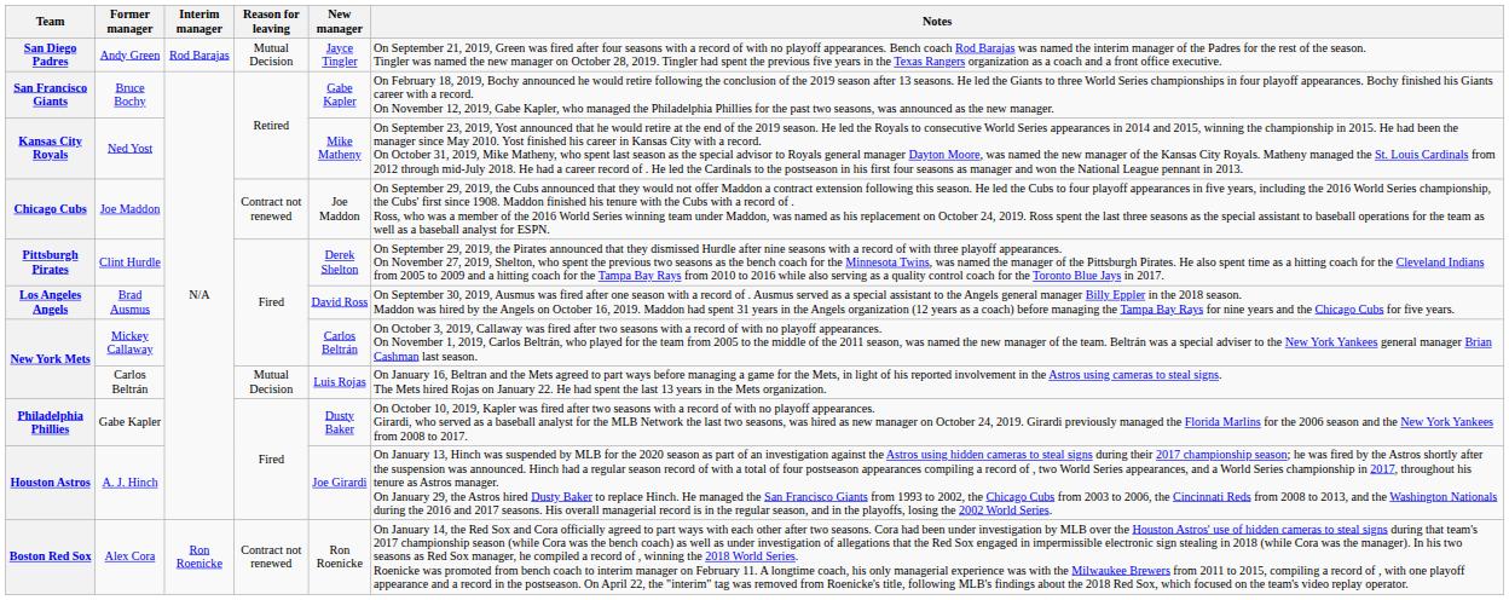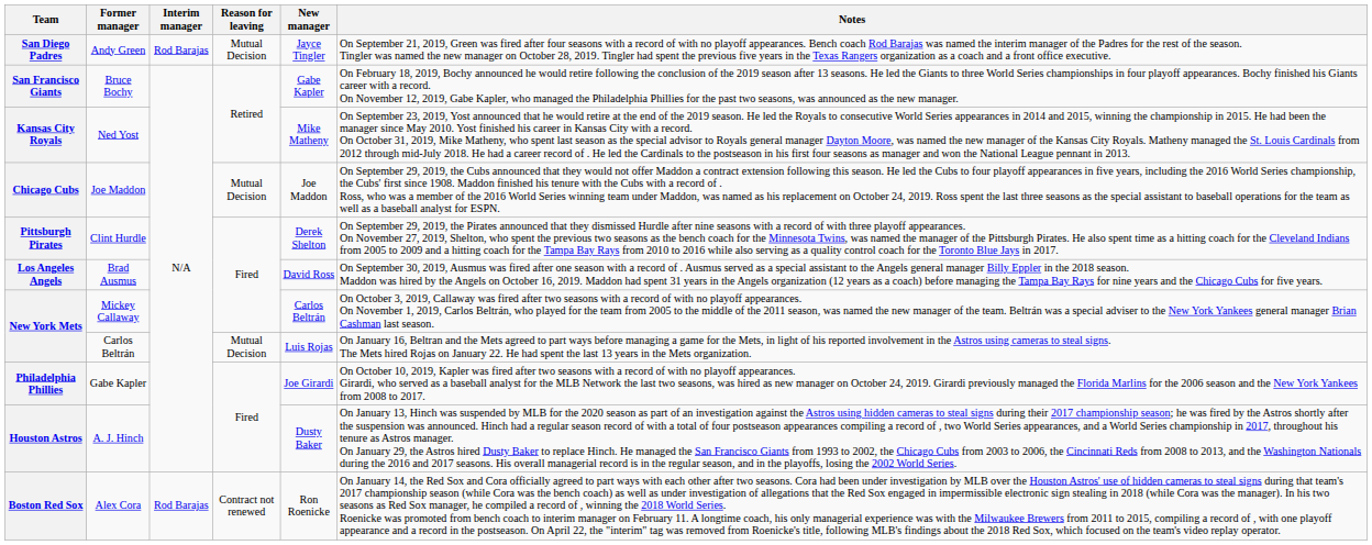Chicago Cubs | Reason for leaving: Contract not renewed -> Mutual Decision
Philadelphia Phillies | New manager: Dusty Baker -> Joe Girardi
Houston Astros | New manager: Joe Girardi -> Dusty Baker
Boston Red Sox | Interim manager: Ron Roenicke -> Rod Barajas
